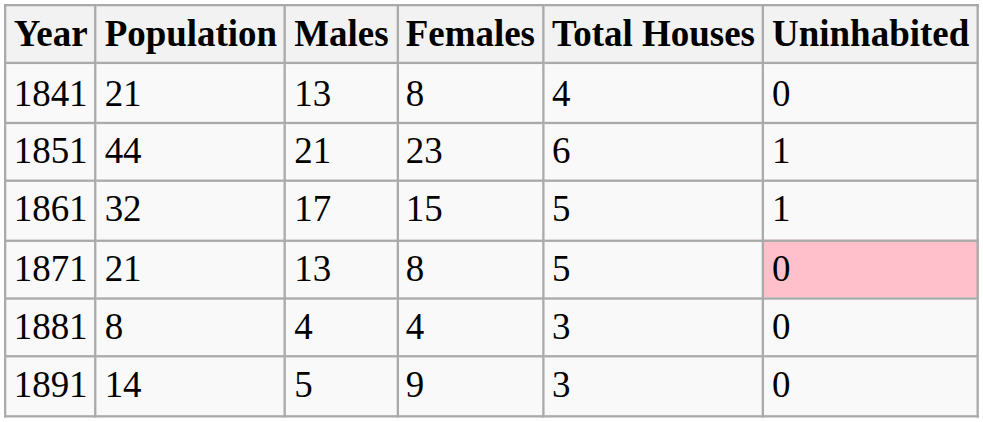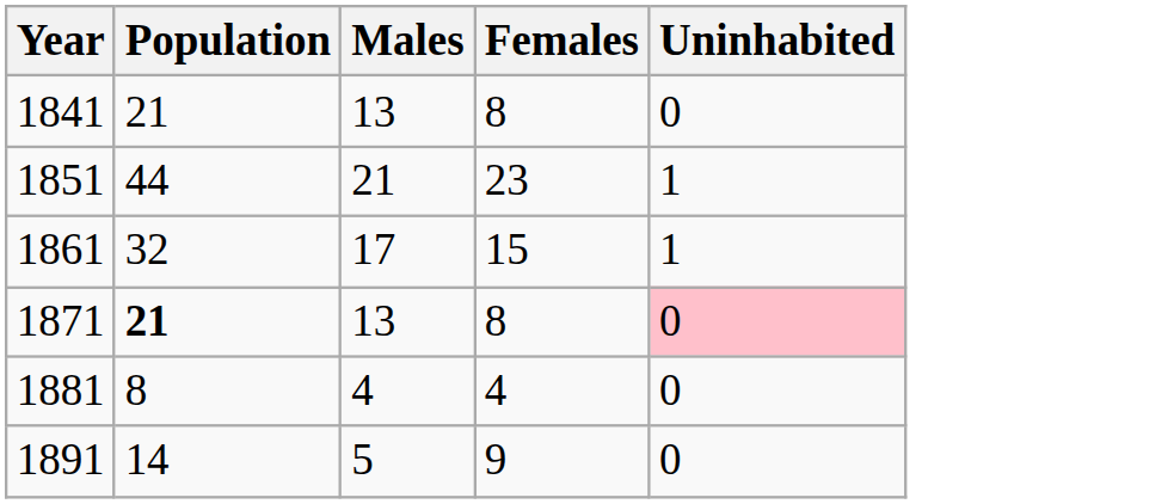- column: Total Houses | 4 | 6 | 5 | 5 | 3 | 3
1871 | Population: normal -> bold
